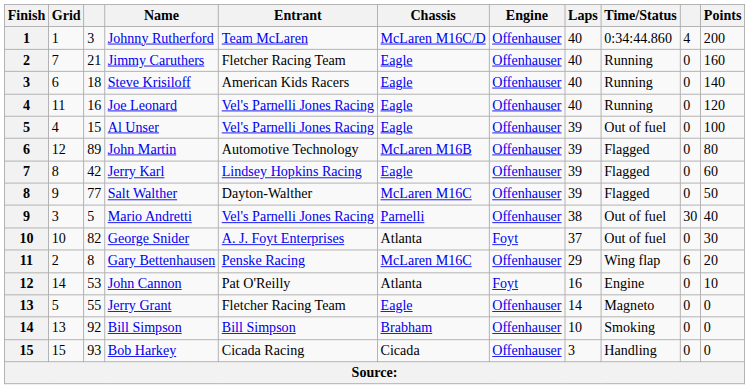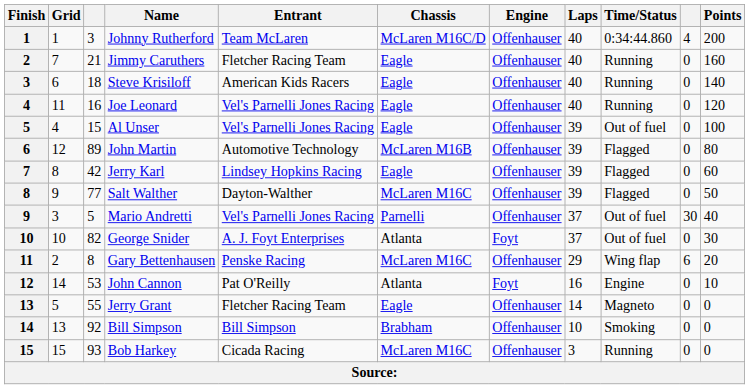Mario Andretti | Laps: 38 -> 37
Bob Harkey | Chassis: Cicada -> McLaren M16C
Bob Harkey | Time/Status: Handling -> Running
